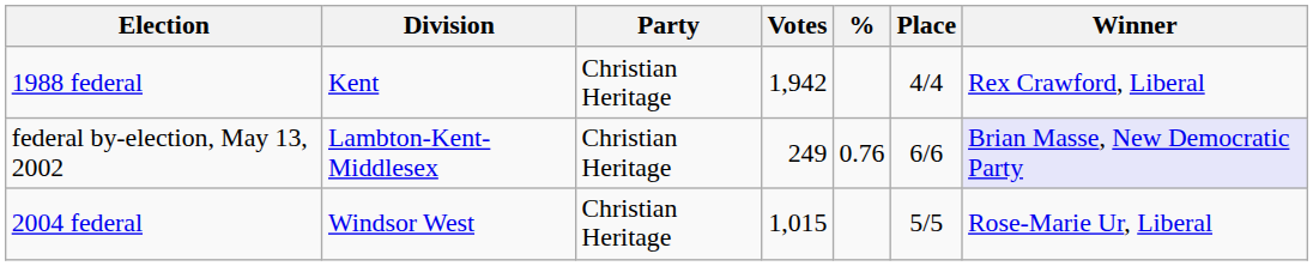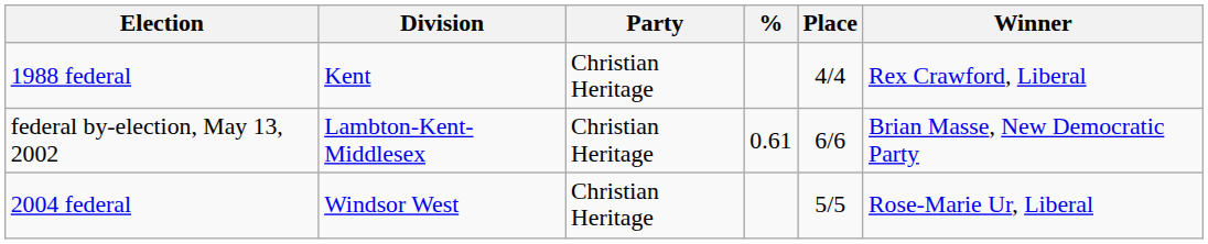- column: Votes | 1,942 | 249 | 1,015
federal by-election, May 13, 2002 | %: 0.76 -> 0.61
federal by-election, May 13, 2002 | Winner: lavender background -> no background
